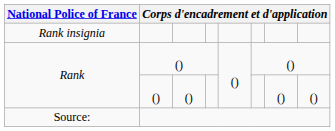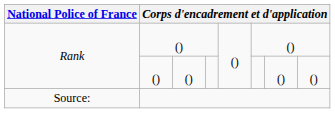- row: Rank insignia
